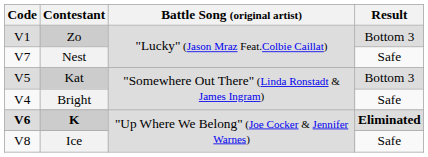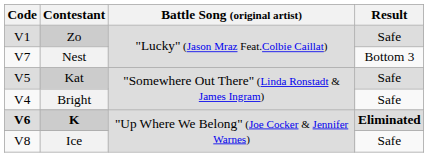Zo | Result: Bottom 3 -> Safe
Nest | Result: Safe -> Bottom 3
Kat | Result: Bottom 3 -> Safe
